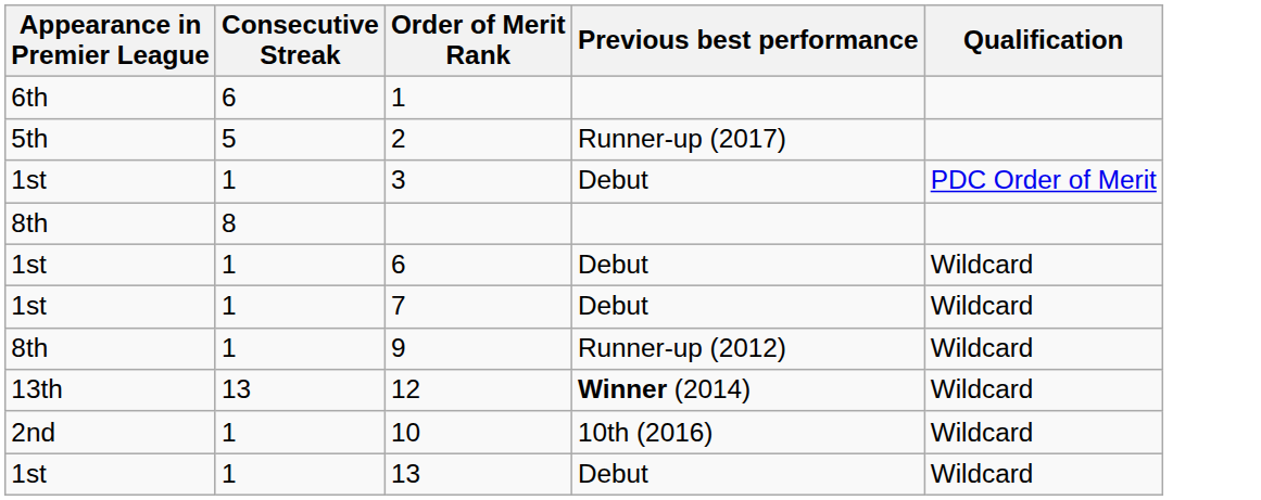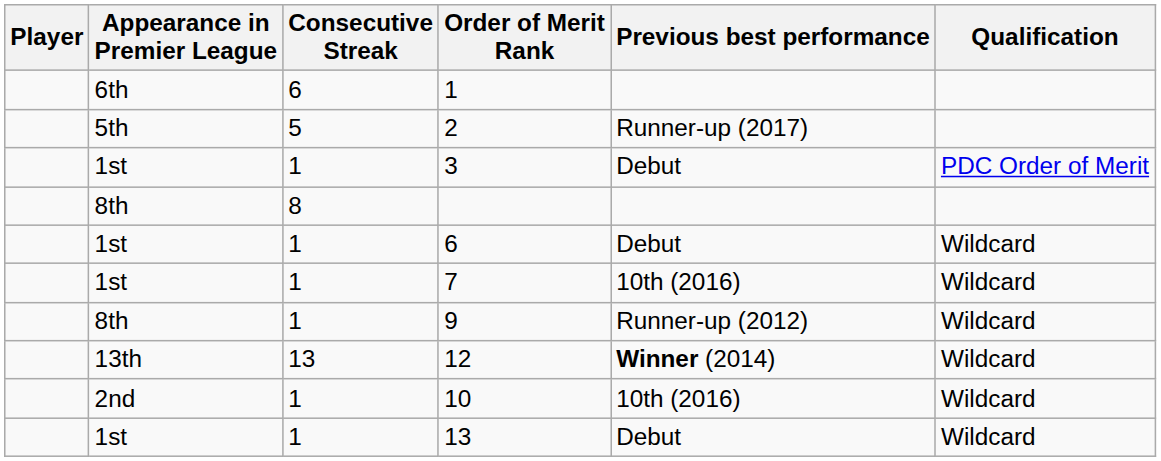+ column: Player
7 | Previous best performance: Debut -> 10th (2016)
